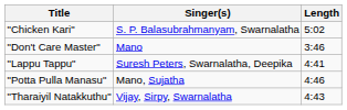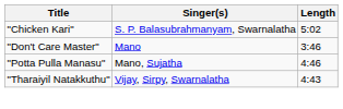- row: "Lappu Tappu" | Suresh Peters, Swarnalatha, Deepika | 4:41
